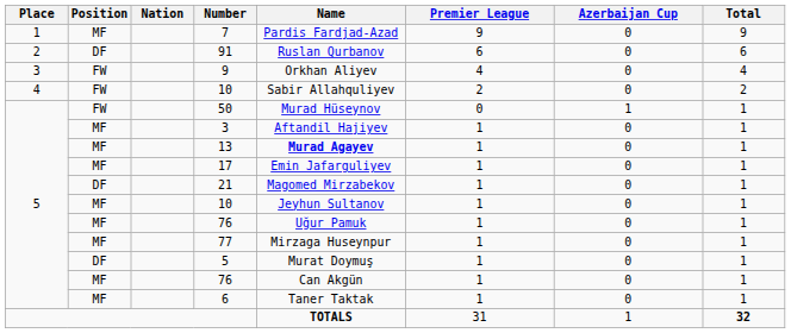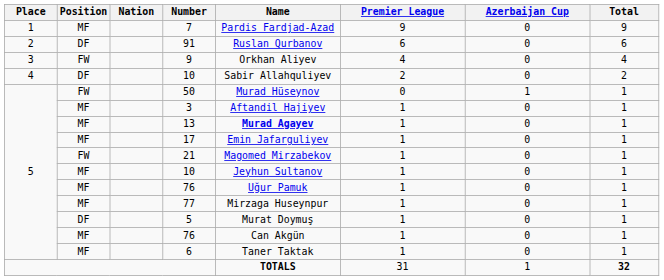4 / 10 | Position: FW -> DF
21 | Position: DF -> FW
